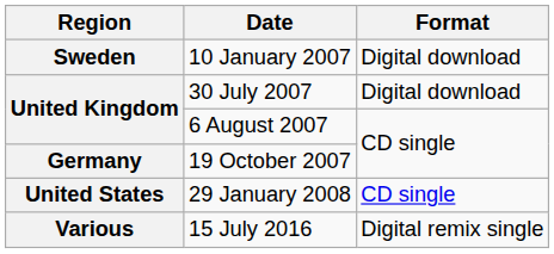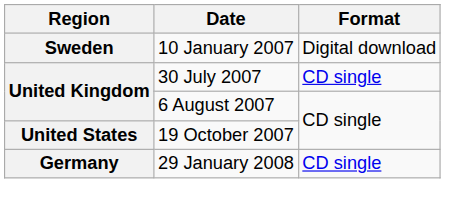30 July 2007 | Format: Digital download -> CD single
19 October 2007 | Region: Germany -> United States
29 January 2008 | Region: United States -> Germany
- row: Various | 15 July 2016 | Digital remix single
